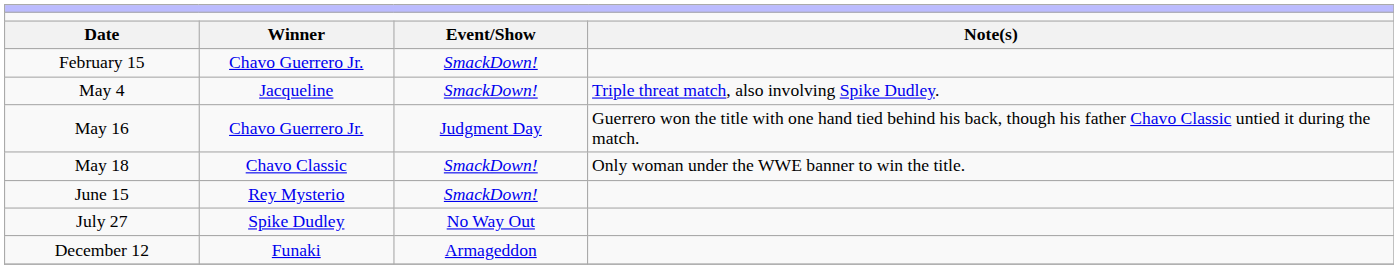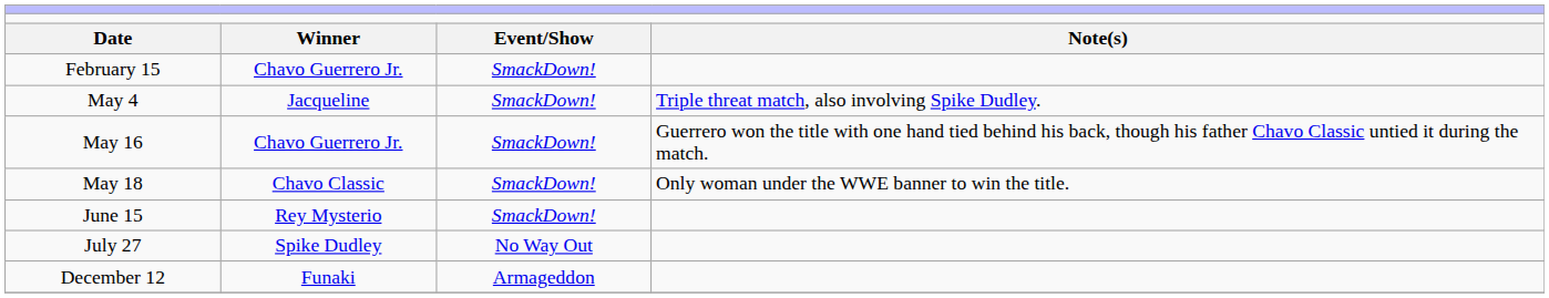May 16 | column 3: Judgment Day -> SmackDown!
